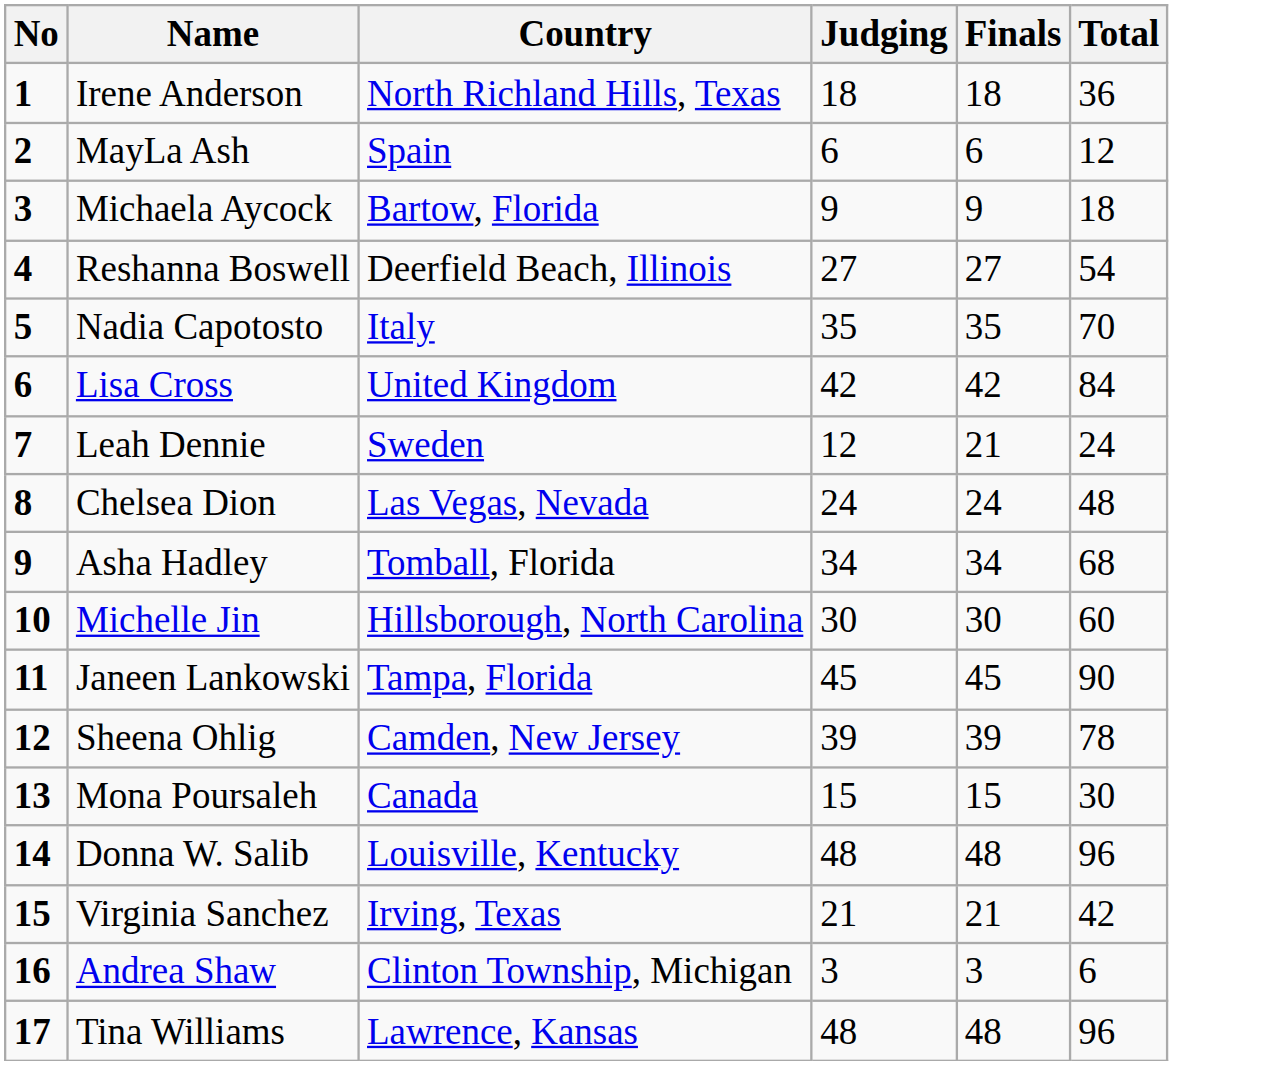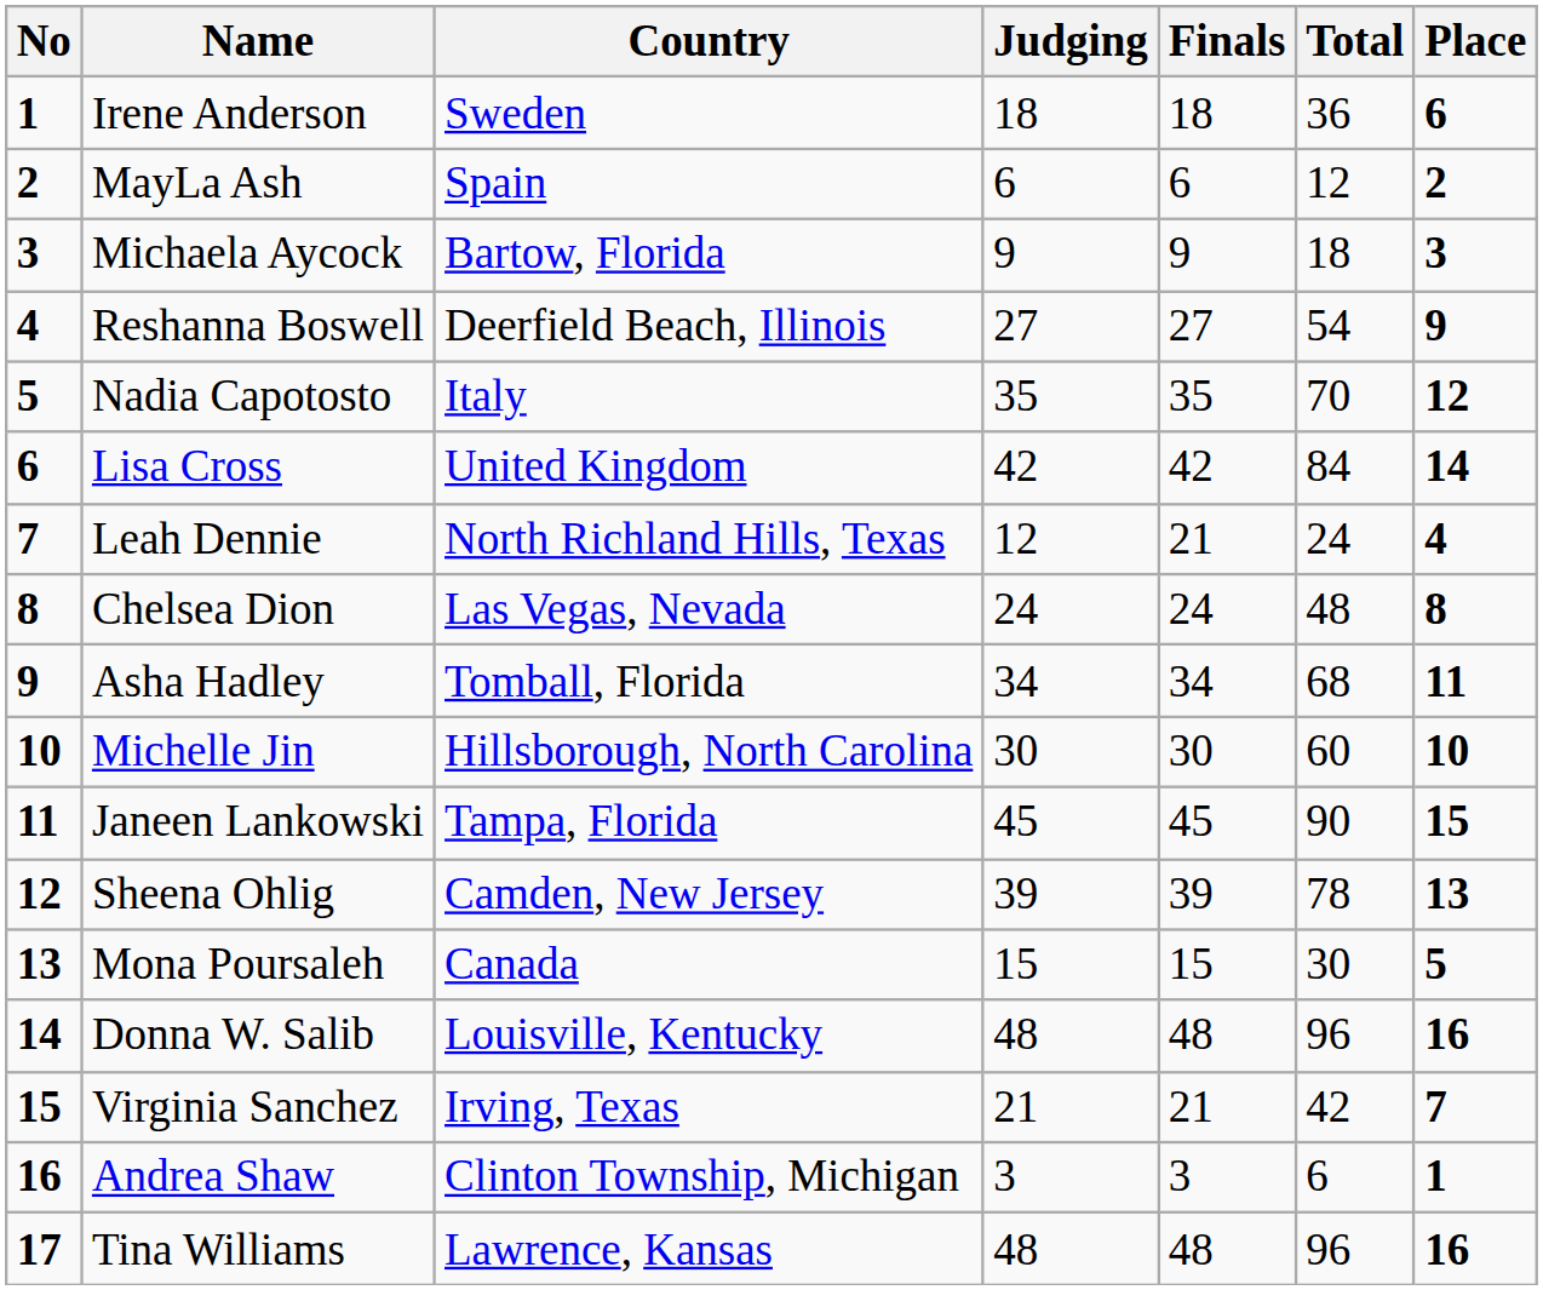+ column: Place | 6 | 2 | 3 | 9 | 12 | 14 | 4 | 8 | 11 | 10 | 15 | 13 | 5 | 16 | 7 | 1 | 16
Irene Anderson | Country: North Richland Hills, Texas -> Sweden
Leah Dennie | Country: Sweden -> North Richland Hills, Texas
